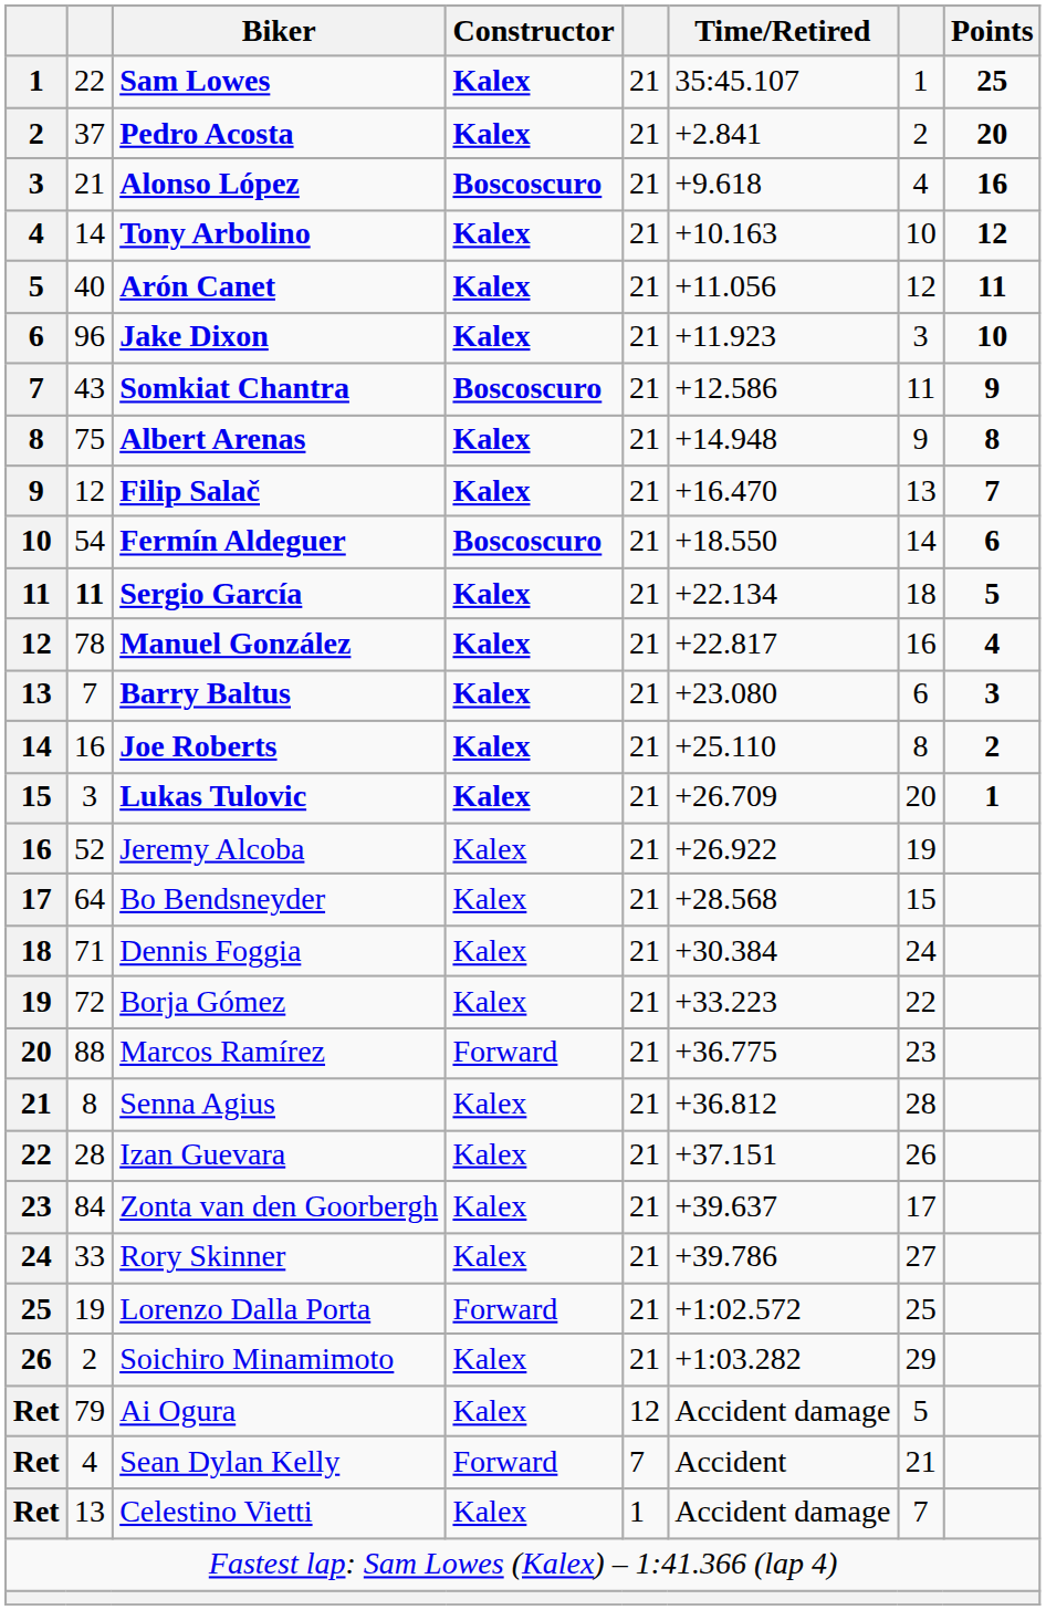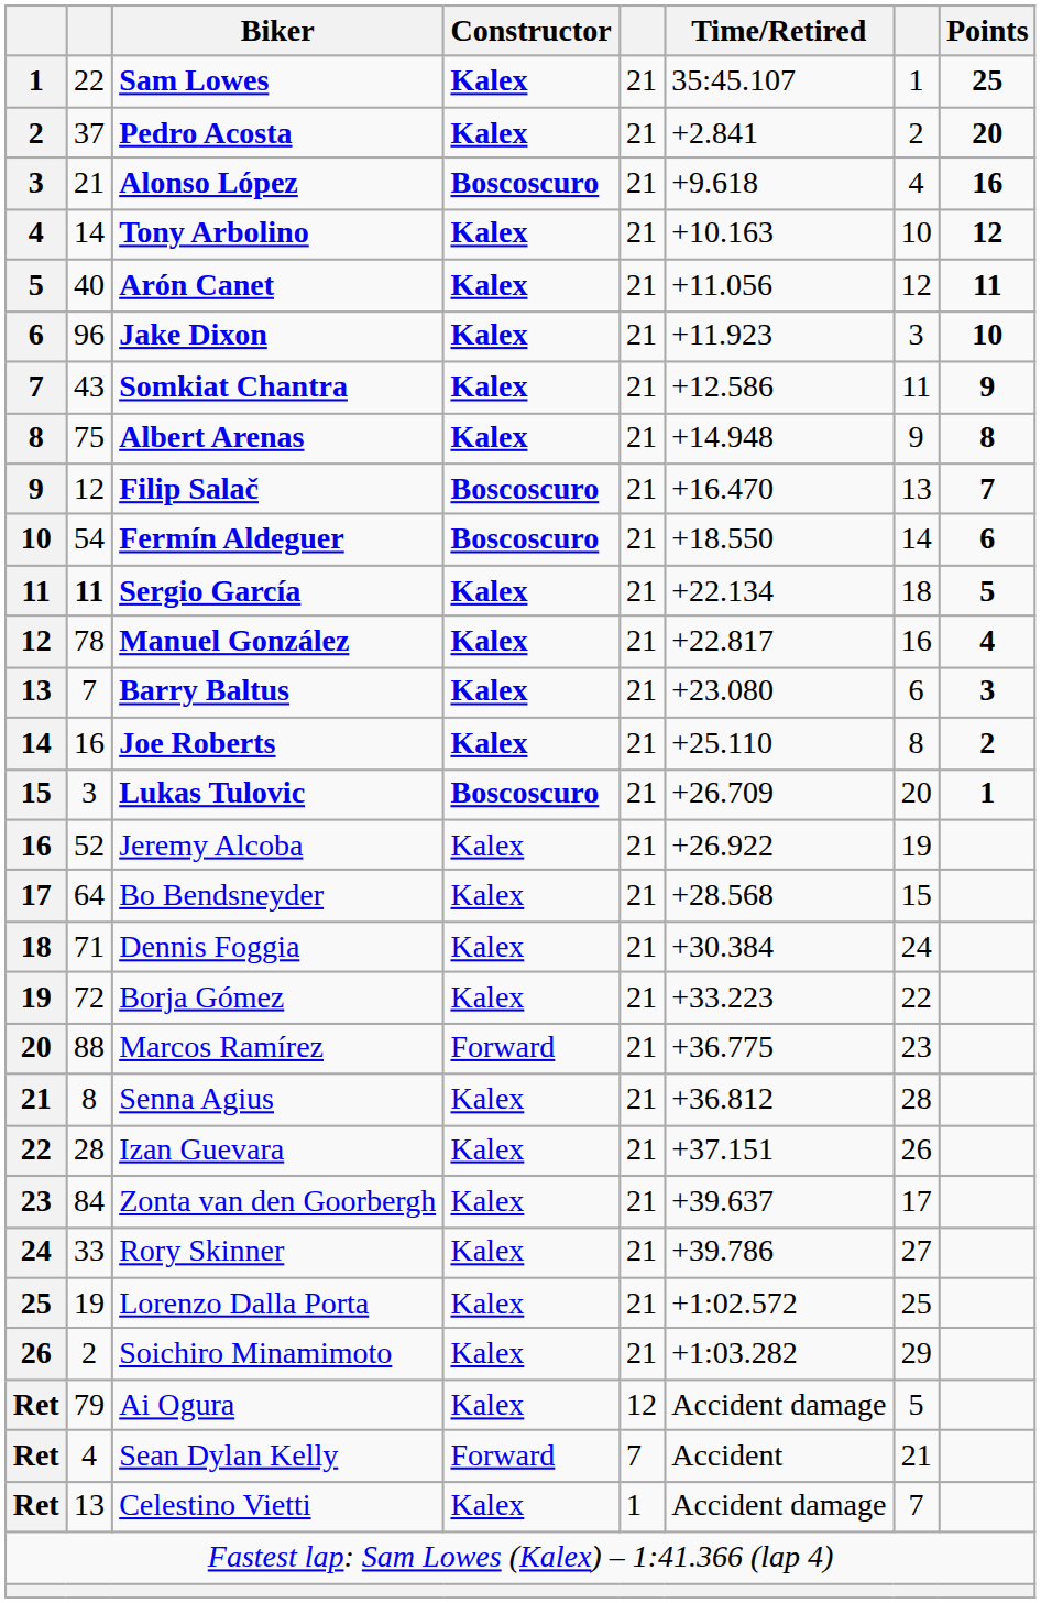Somkiat Chantra | Constructor: Boscoscuro -> Kalex
Filip Salač | Constructor: Kalex -> Boscoscuro
Lukas Tulovic | Constructor: Kalex -> Boscoscuro
Lorenzo Dalla Porta | Constructor: Forward -> Kalex
